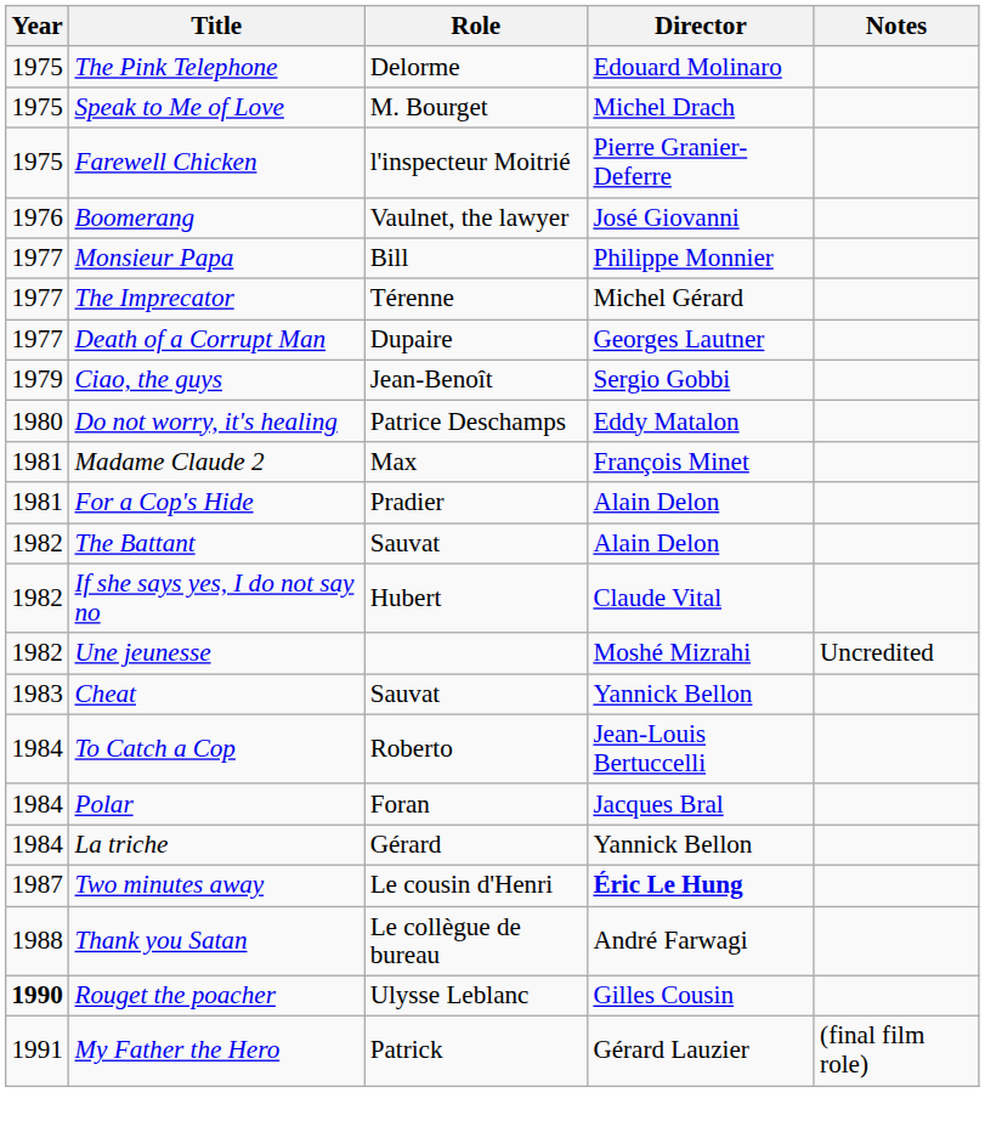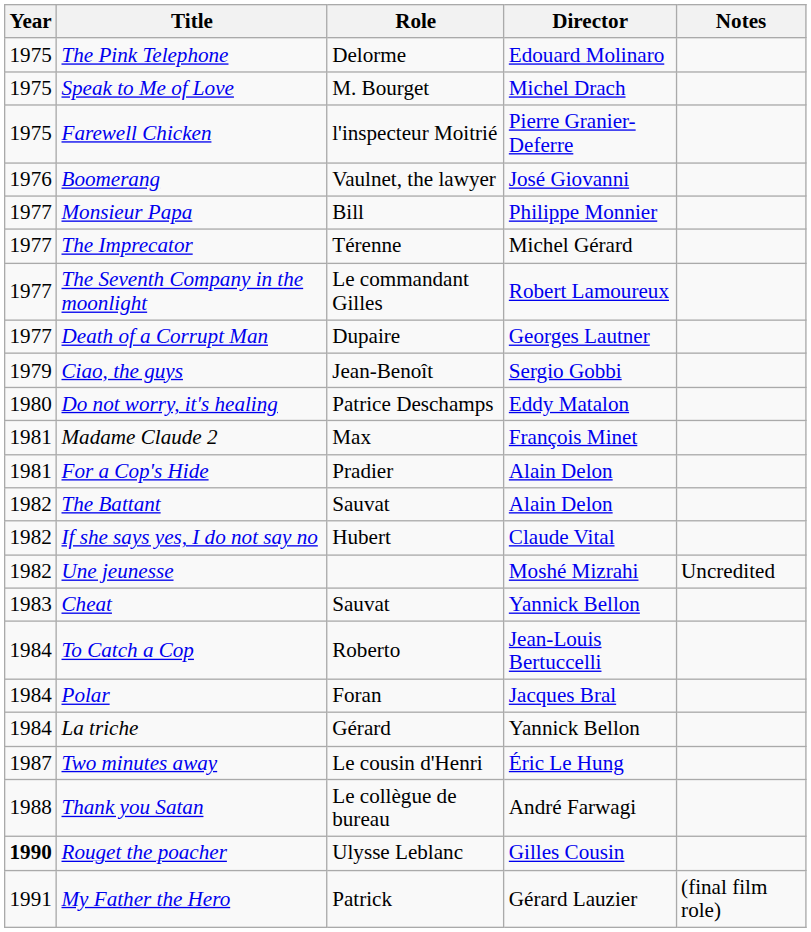+ row: 1977 | The Seventh Company in the moonlight | Le commandant Gilles | Robert Lamoureux
Two minutes away | Director: bold -> normal
